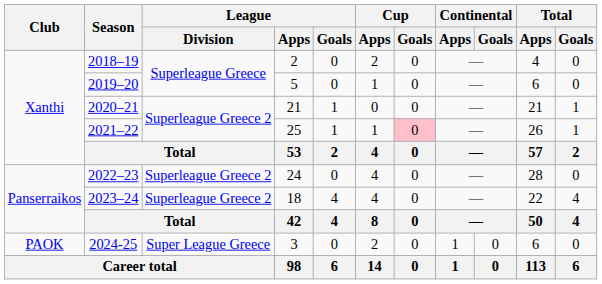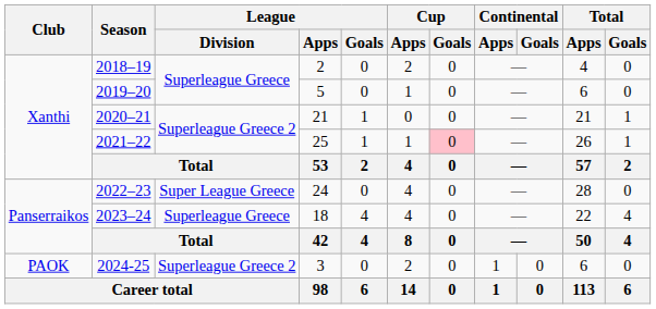2022–23 | League / Division: Superleague Greece 2 -> Super League Greece
2023–24 | League / Division: Superleague Greece 2 -> Superleague Greece
2024-25 | League / Division: Super League Greece -> Superleague Greece 2
